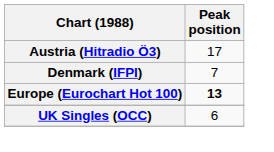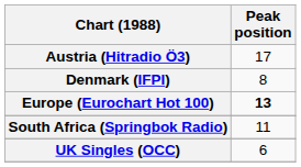Denmark (IFPI) | Peak position: 7 -> 8
+ row: South Africa (Springbok Radio) | 11
